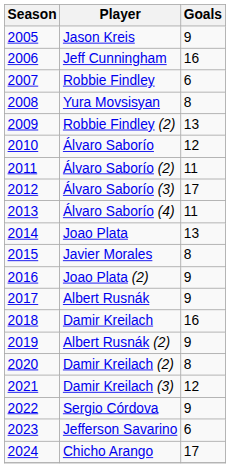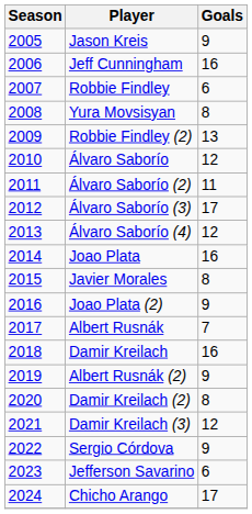Álvaro Saborío (4) | Goals: 11 -> 12
Joao Plata | Goals: 13 -> 16
Albert Rusnák | Goals: 9 -> 7
